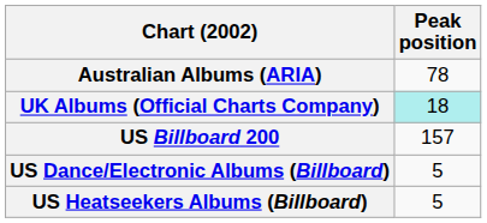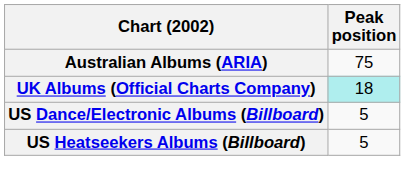Australian Albums (ARIA) | Peak position: 78 -> 75
- row: US Billboard 200 | 157
